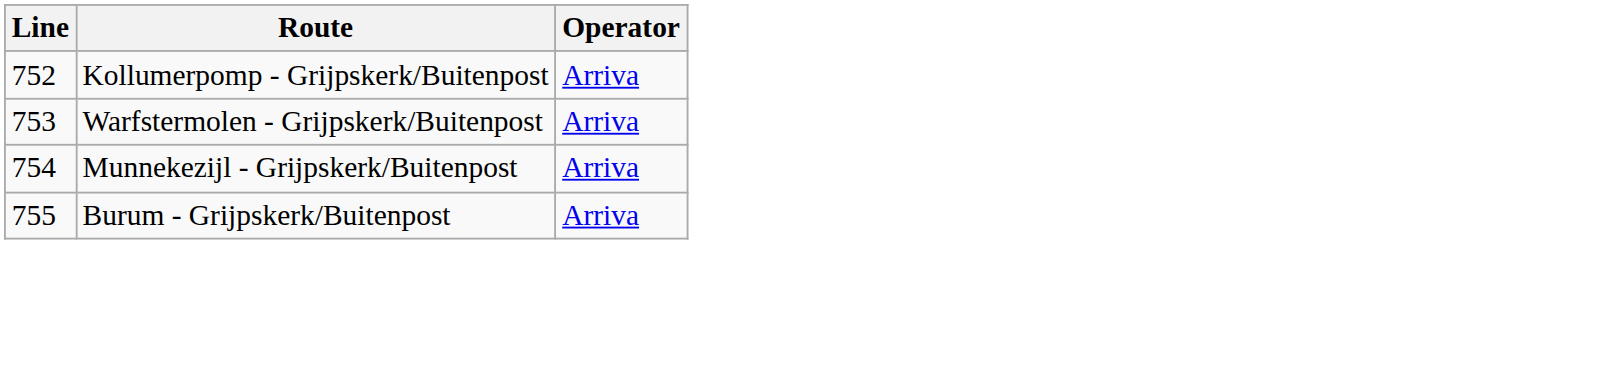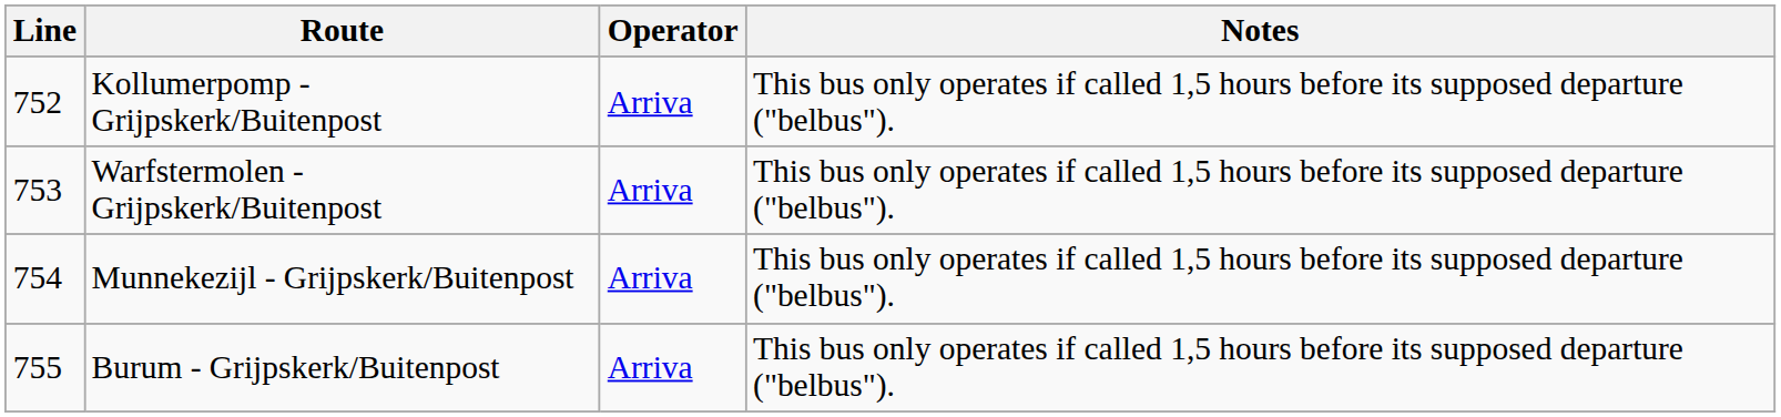+ column: Notes | This bus only operates if called 1,5 hours before its supposed departure ("belbus"). | This bus only operates if called 1,5 hours before its supposed departure ("belbus"). | This bus only operates if called 1,5 hours before its supposed departure ("belbus"). | This bus only operates if called 1,5 hours before its supposed departure ("belbus").
